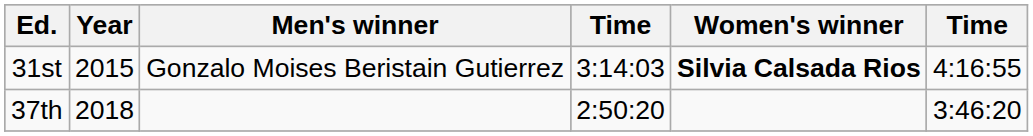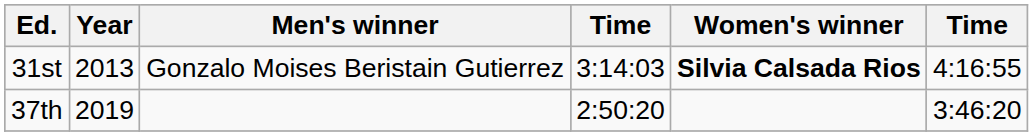31st | Year: 2015 -> 2013
37th | Year: 2018 -> 2019
